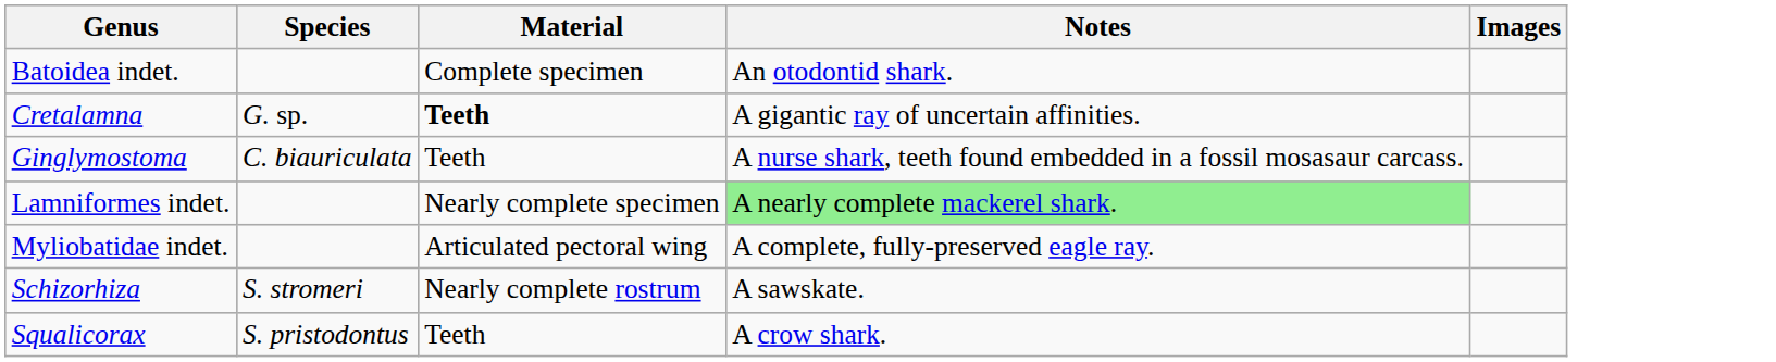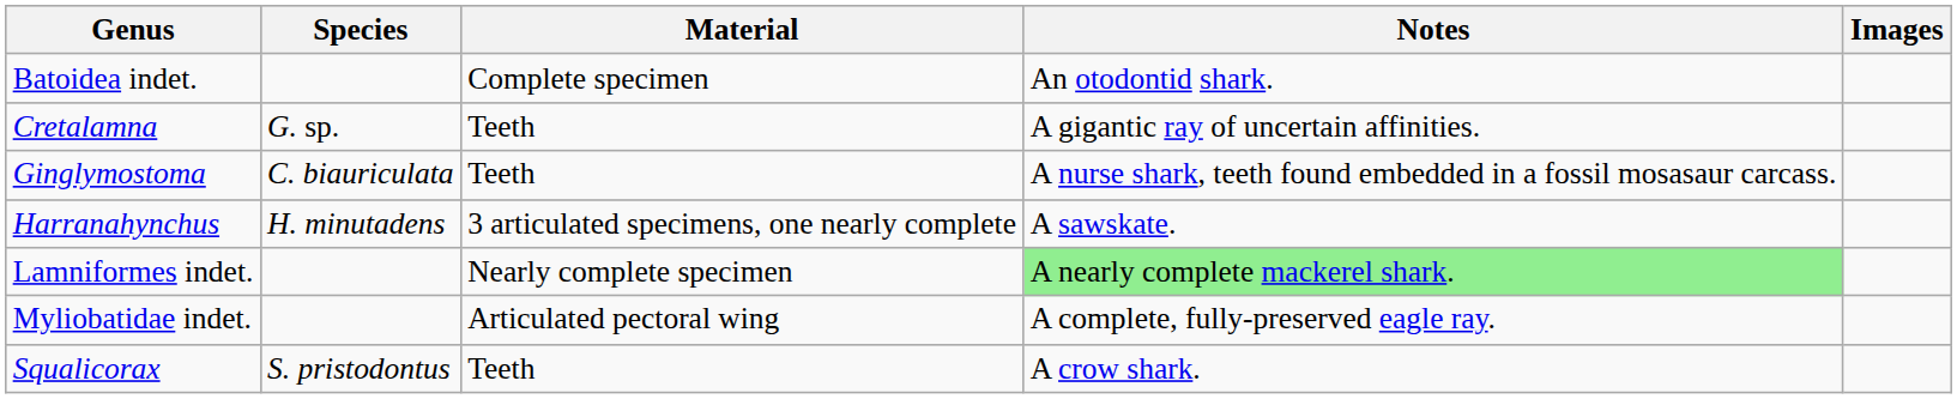Cretalamna | Material: bold -> normal
+ row: Harranahynchus | H. minutadens | 3 articulated specimens, one nearly complete | A sawskate.
- row: Schizorhiza | S. stromeri | Nearly complete rostrum | A sawskate.
